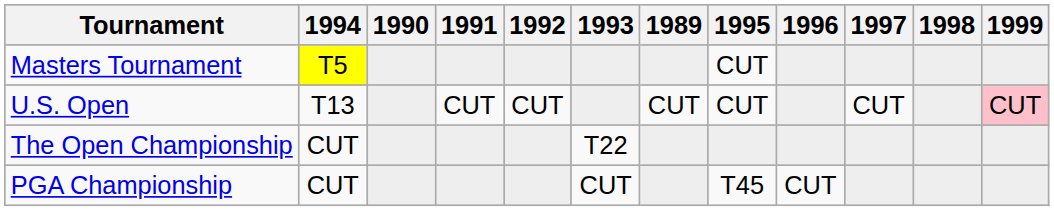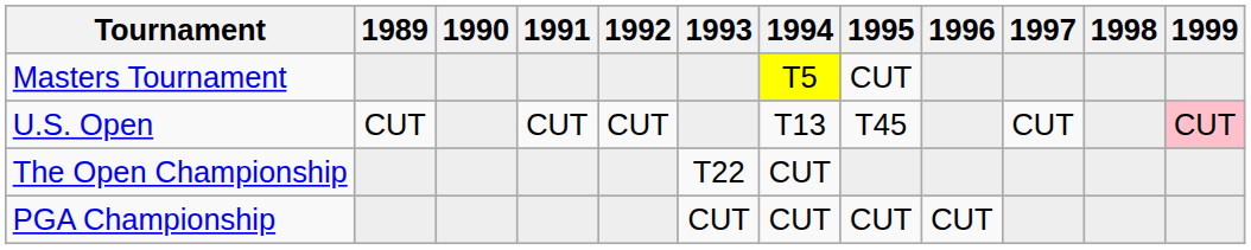columns swapped: 1989 <-> 1994
U.S. Open | 1995: CUT -> T45
PGA Championship | 1995: T45 -> CUT
